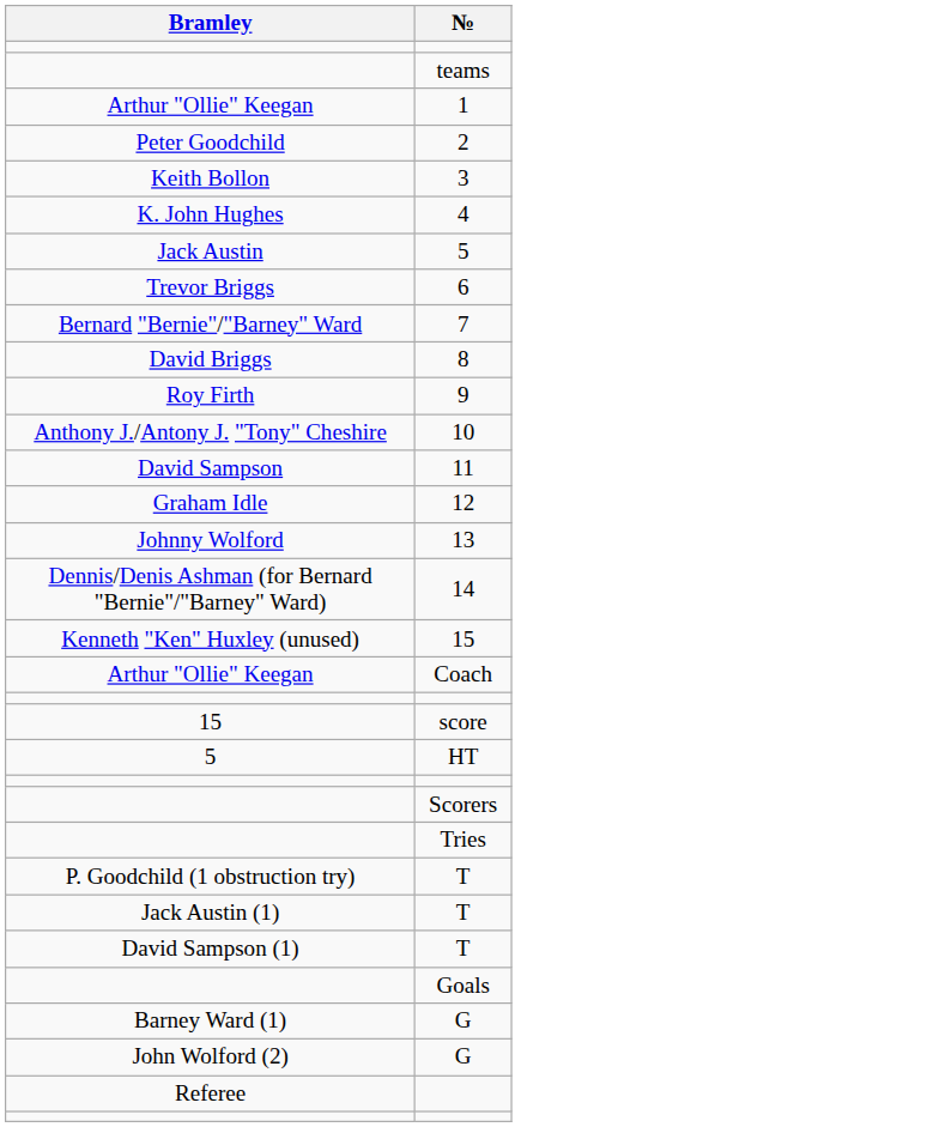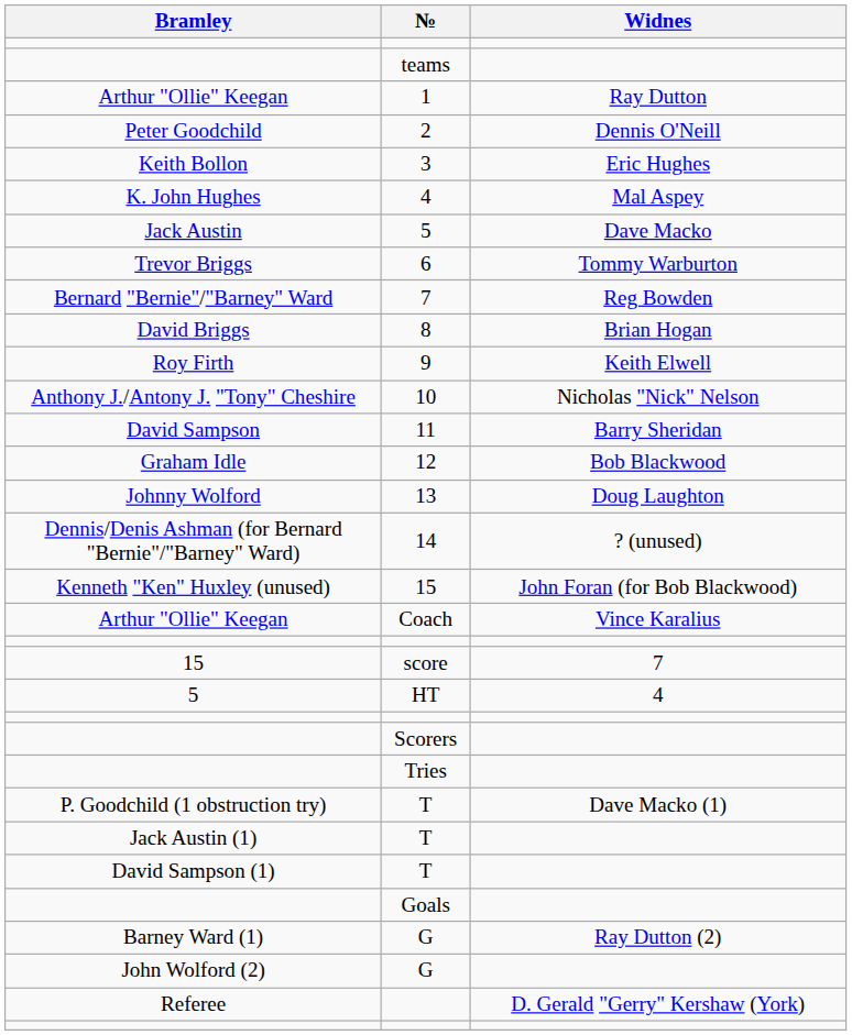+ column: Widnes | Ray Dutton | Dennis O'Neill | Eric Hughes | Mal Aspey | Dave Macko | Tommy Warburton | Reg Bowden | Brian Hogan | Keith Elwell | Nicholas "Nick" Nelson | Barry Sheridan | Bob Blackwood | Doug Laughton | ? (unused) | John Foran (for Bob Blackwood) | Vince Karalius | 7 | 4 | Dave Macko (1) | Ray Dutton (2) | D. Gerald "Gerry" Kershaw (York)
